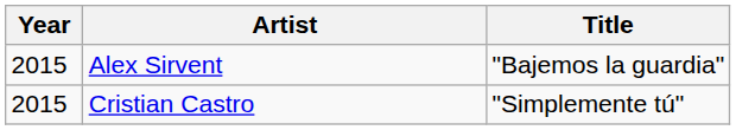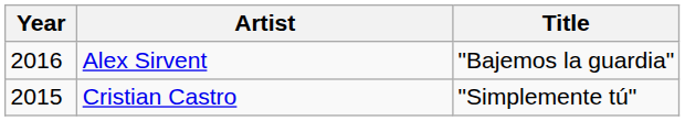Alex Sirvent | Year: 2015 -> 2016
